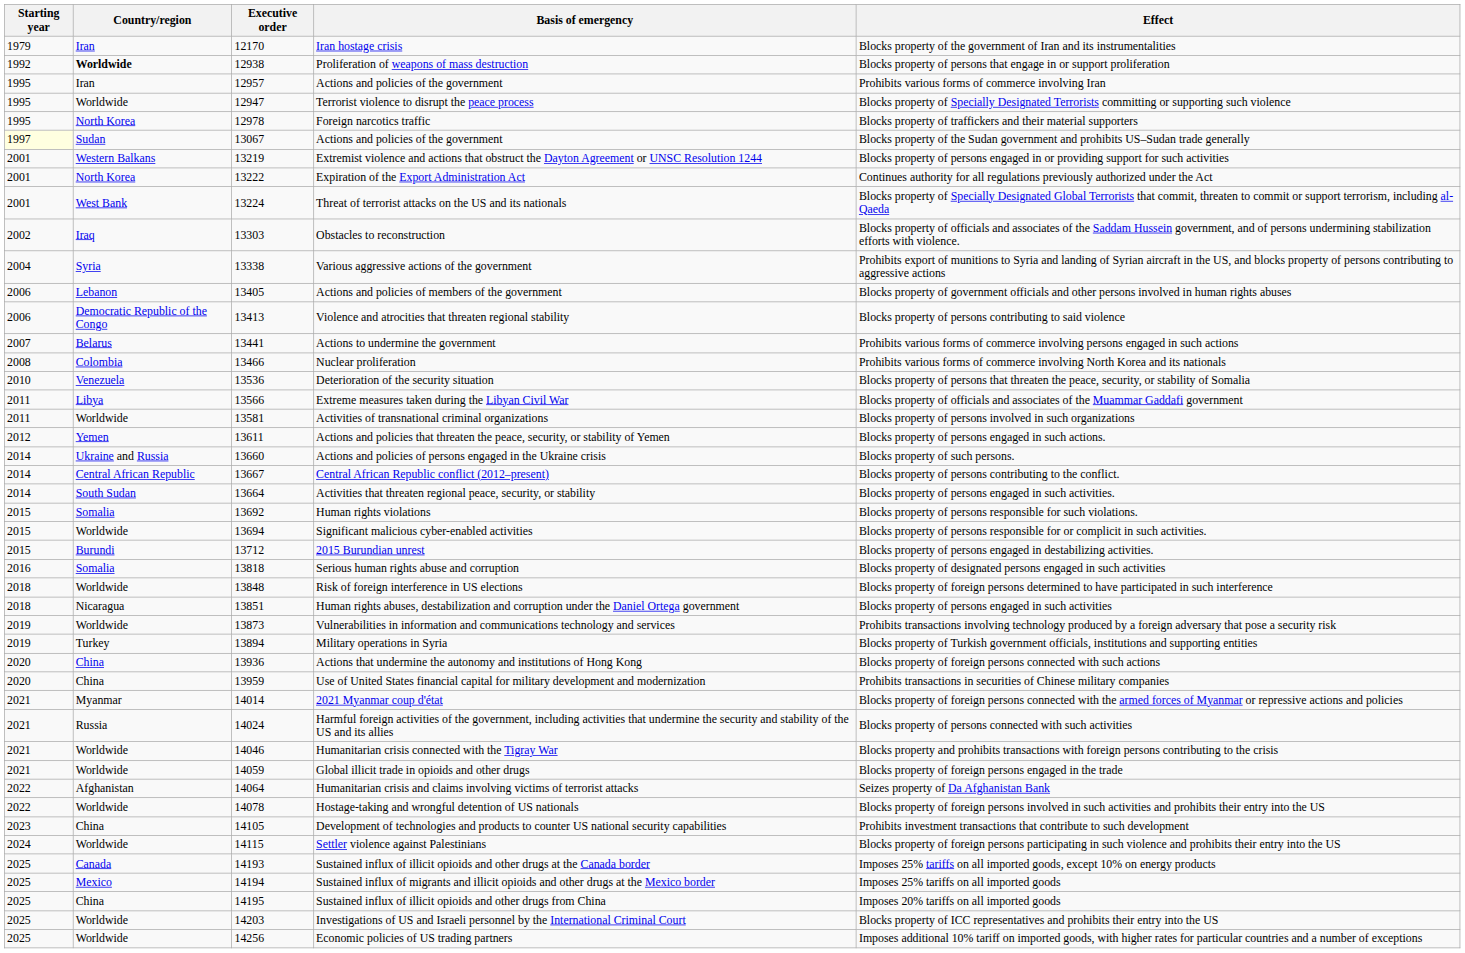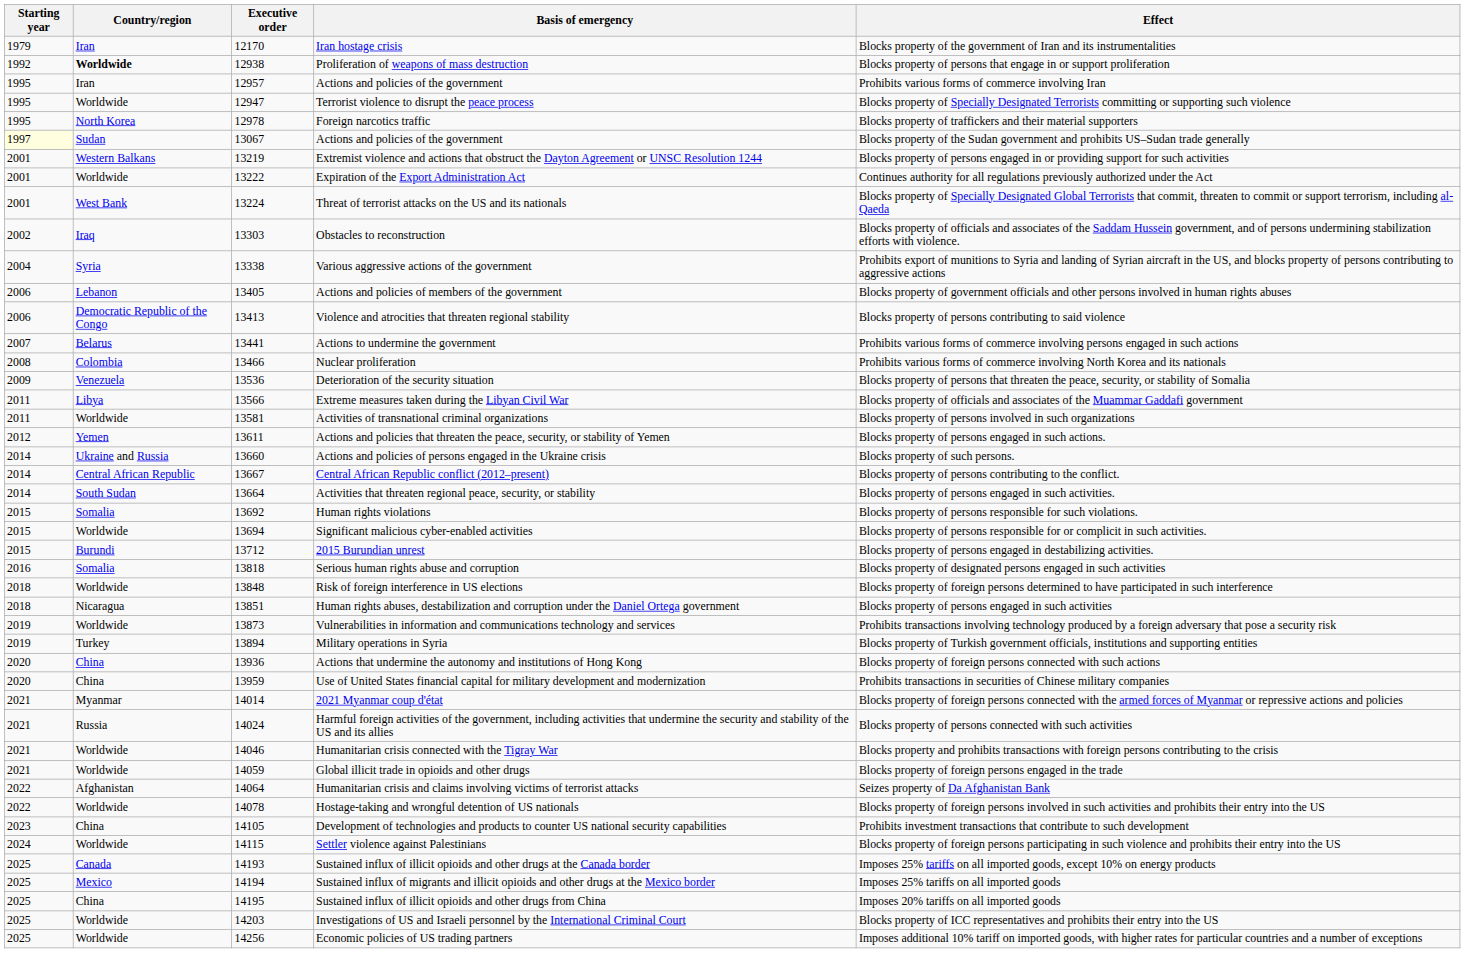Expiration of the Export Administration Act | Country/region: North Korea -> Worldwide
Deterioration of the security situation | Starting year: 2010 -> 2009
